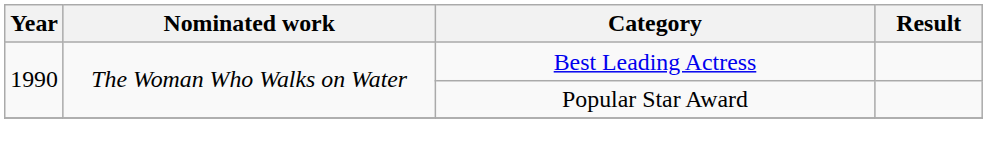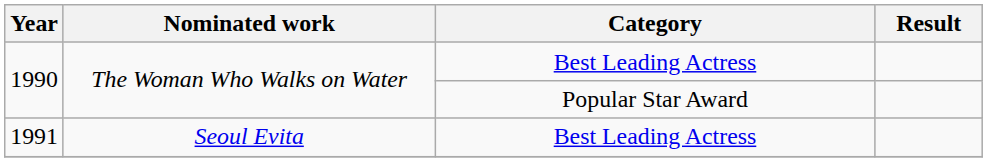+ row: 1991 | Seoul Evita | Best Leading Actress
